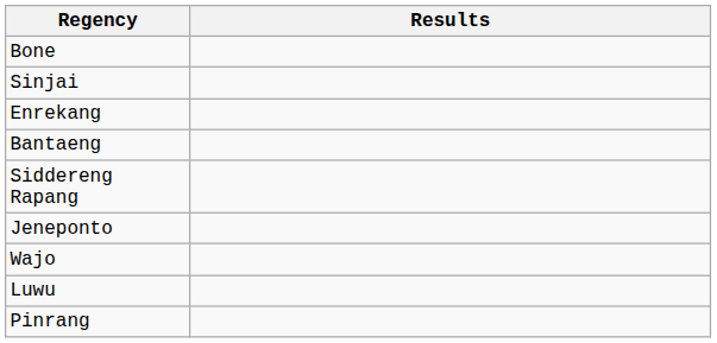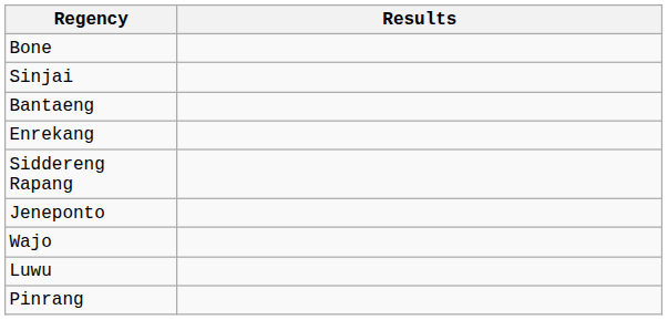rows swapped: Bantaeng <-> Enrekang
